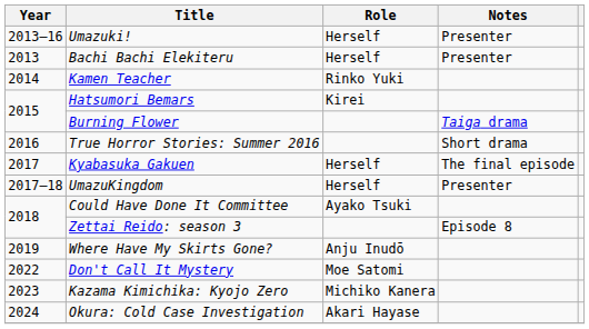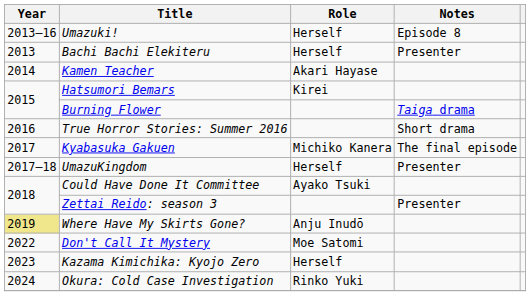Umazuki! | Notes: Presenter -> Episode 8
Kamen Teacher | Role: Rinko Yuki -> Akari Hayase
Kyabasuka Gakuen | Role: Herself -> Michiko Kanera
Zettai Reido: season 3 | Notes: Episode 8 -> Presenter
Where Have My Skirts Gone? | Year: no background -> khaki background
Kazama Kimichika: Kyojo Zero | Role: Michiko Kanera -> Herself
Okura: Cold Case Investigation | Role: Akari Hayase -> Rinko Yuki
